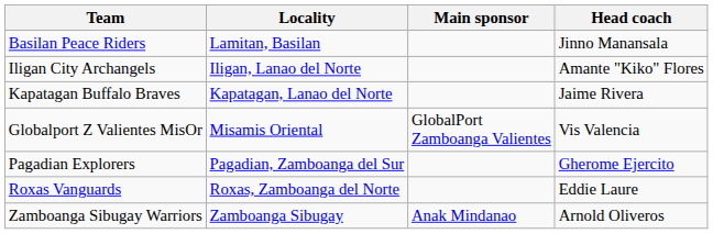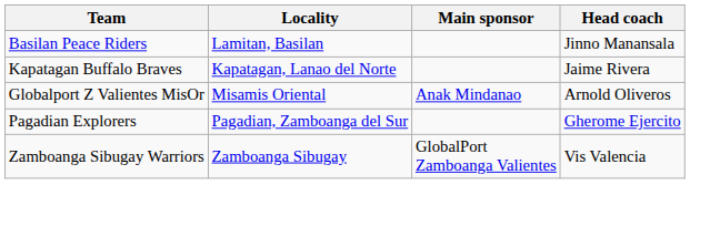- row: Iligan City Archangels | Iligan, Lanao del Norte | Amante "Kiko" Flores
Globalport Z Valientes MisOr | Main sponsor: GlobalPort Zamboanga Valientes -> Anak Mindanao
Globalport Z Valientes MisOr | Head coach: Vis Valencia -> Arnold Oliveros
- row: Roxas Vanguards | Roxas, Zamboanga del Norte | Eddie Laure
Zamboanga Sibugay Warriors | Main sponsor: Anak Mindanao -> GlobalPort Zamboanga Valientes
Zamboanga Sibugay Warriors | Head coach: Arnold Oliveros -> Vis Valencia
